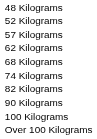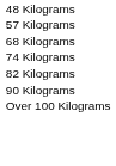- row: 52 Kilograms
- row: 62 Kilograms
- row: 100 Kilograms
